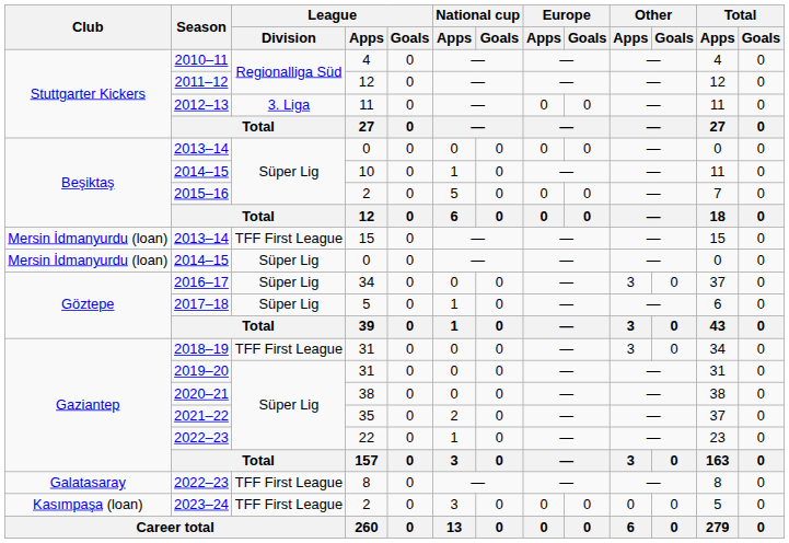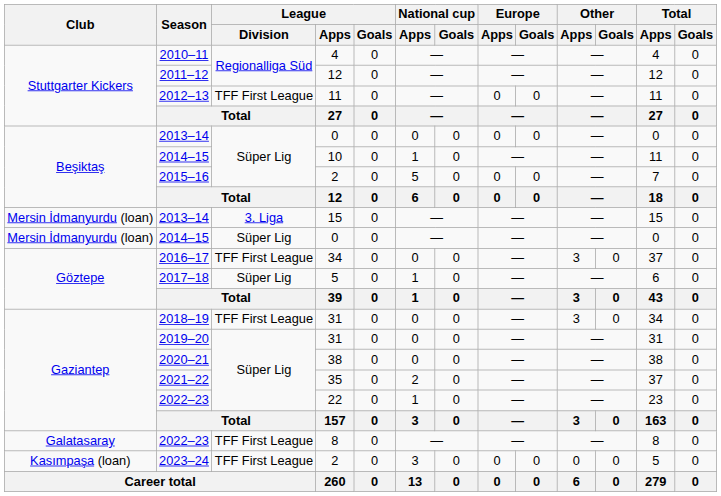2012–13 | League / Division: 3. Liga -> TFF First League
2013–14 / 15 | League / Division: TFF First League -> 3. Liga
2016–17 | League / Division: Süper Lig -> TFF First League
